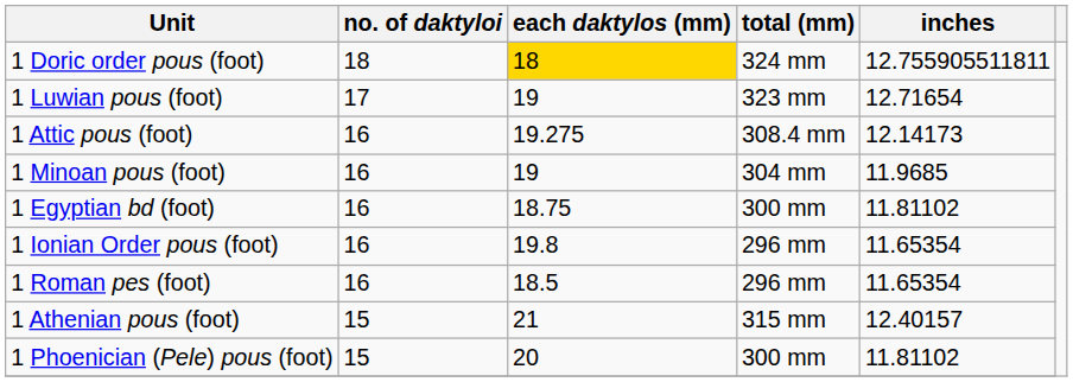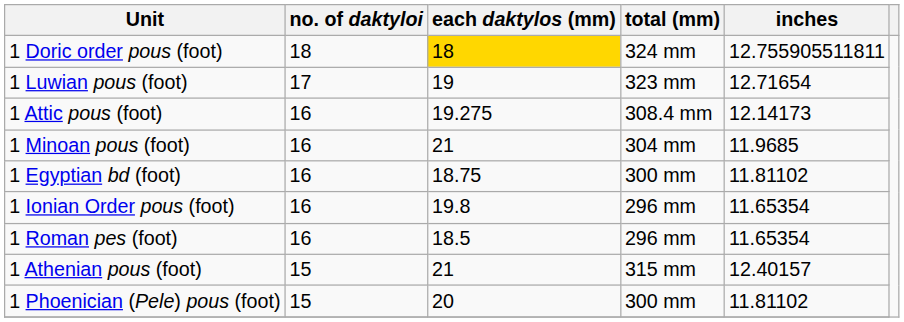1 Minoan pous (foot) | each daktylos (mm): 19 -> 21
